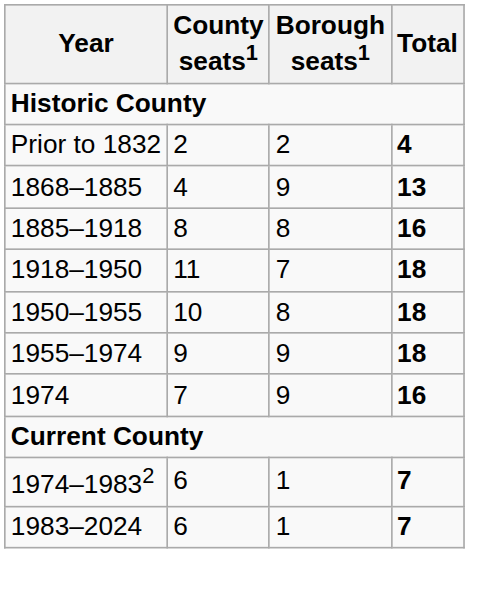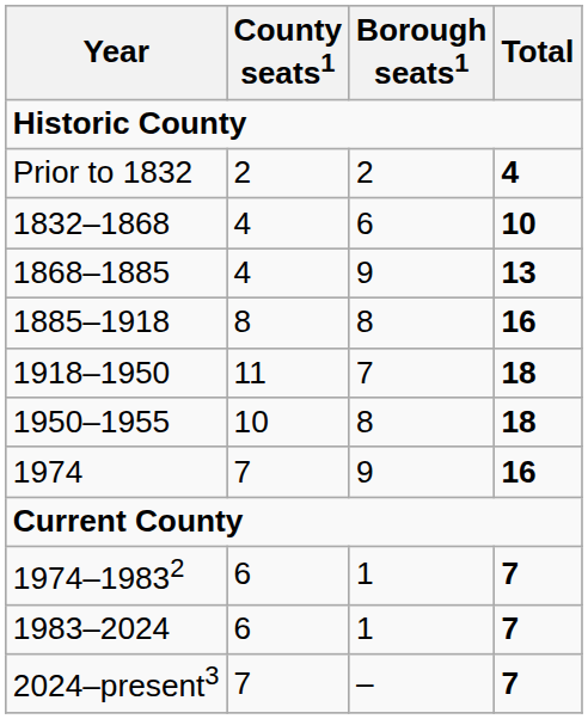+ row: 1832–1868 | 4 | 6 | 10
- row: 1955–1974 | 9 | 9 | 18
+ row: 2024–present3 | 7 | – | 7
